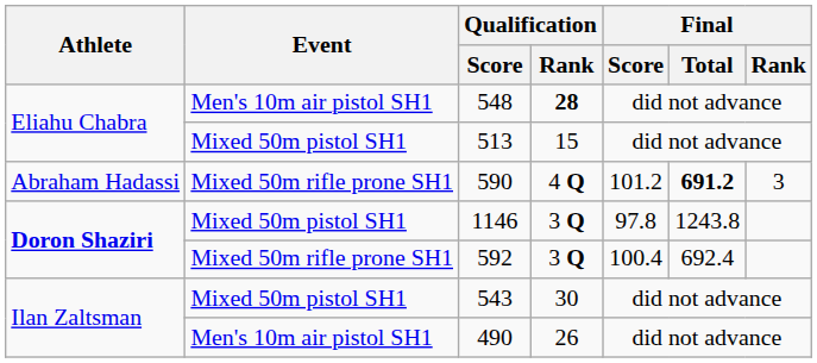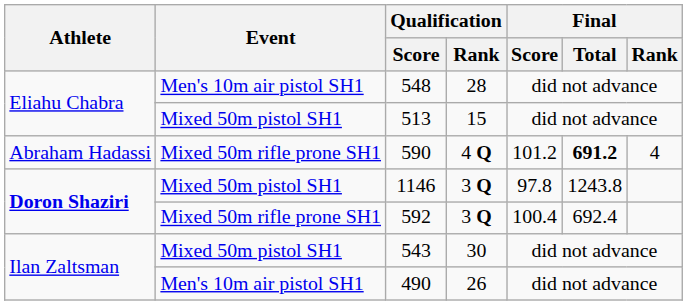548 | Qualification / Rank: bold -> normal
590 | Final / Rank: 3 -> 4
